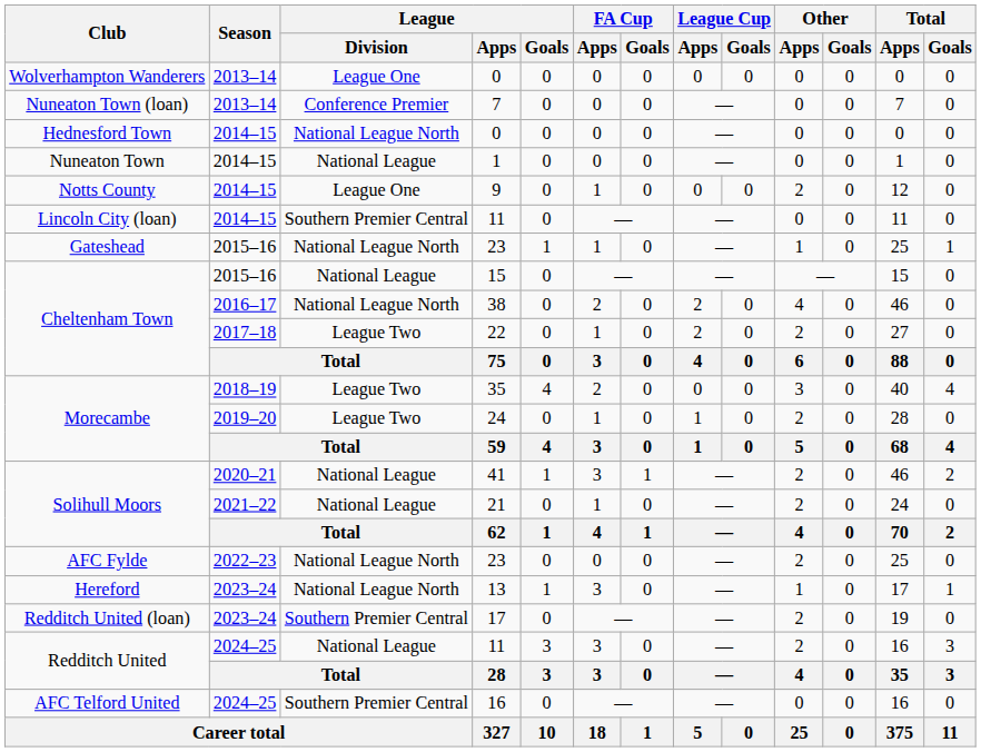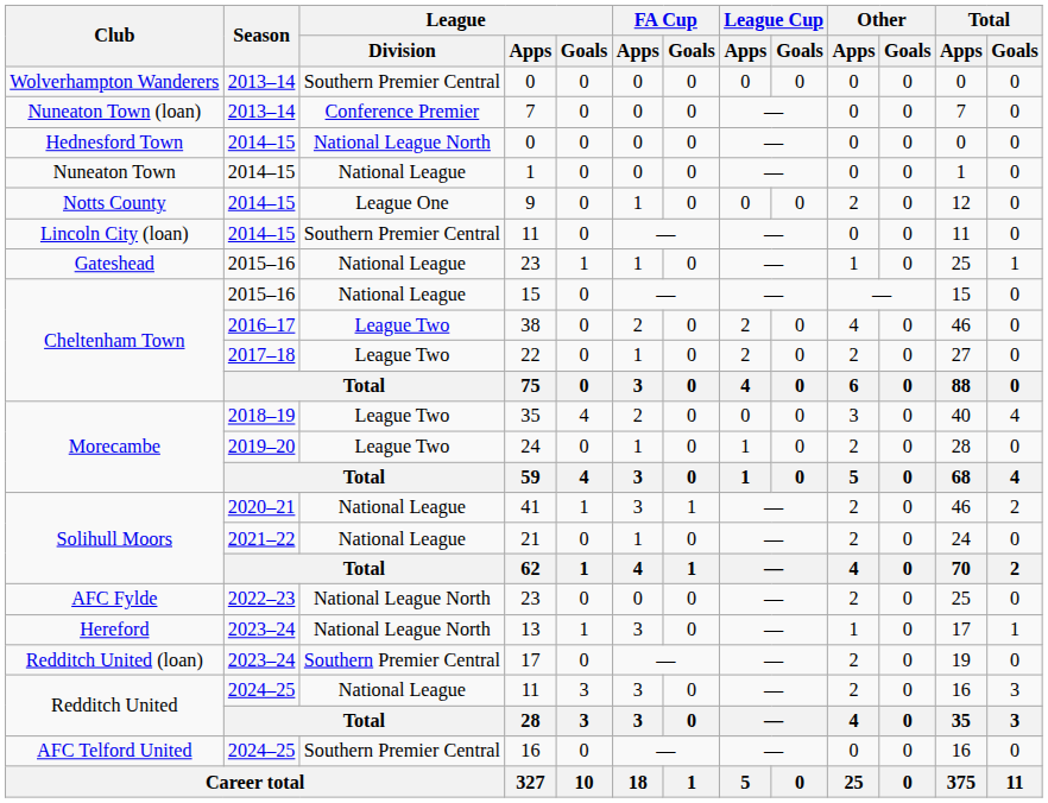Wolverhampton Wanderers / 0 | League / Division: League One -> Southern Premier Central
Gateshead / 23 | League / Division: National League North -> National League
38 | League / Division: National League North -> League Two
